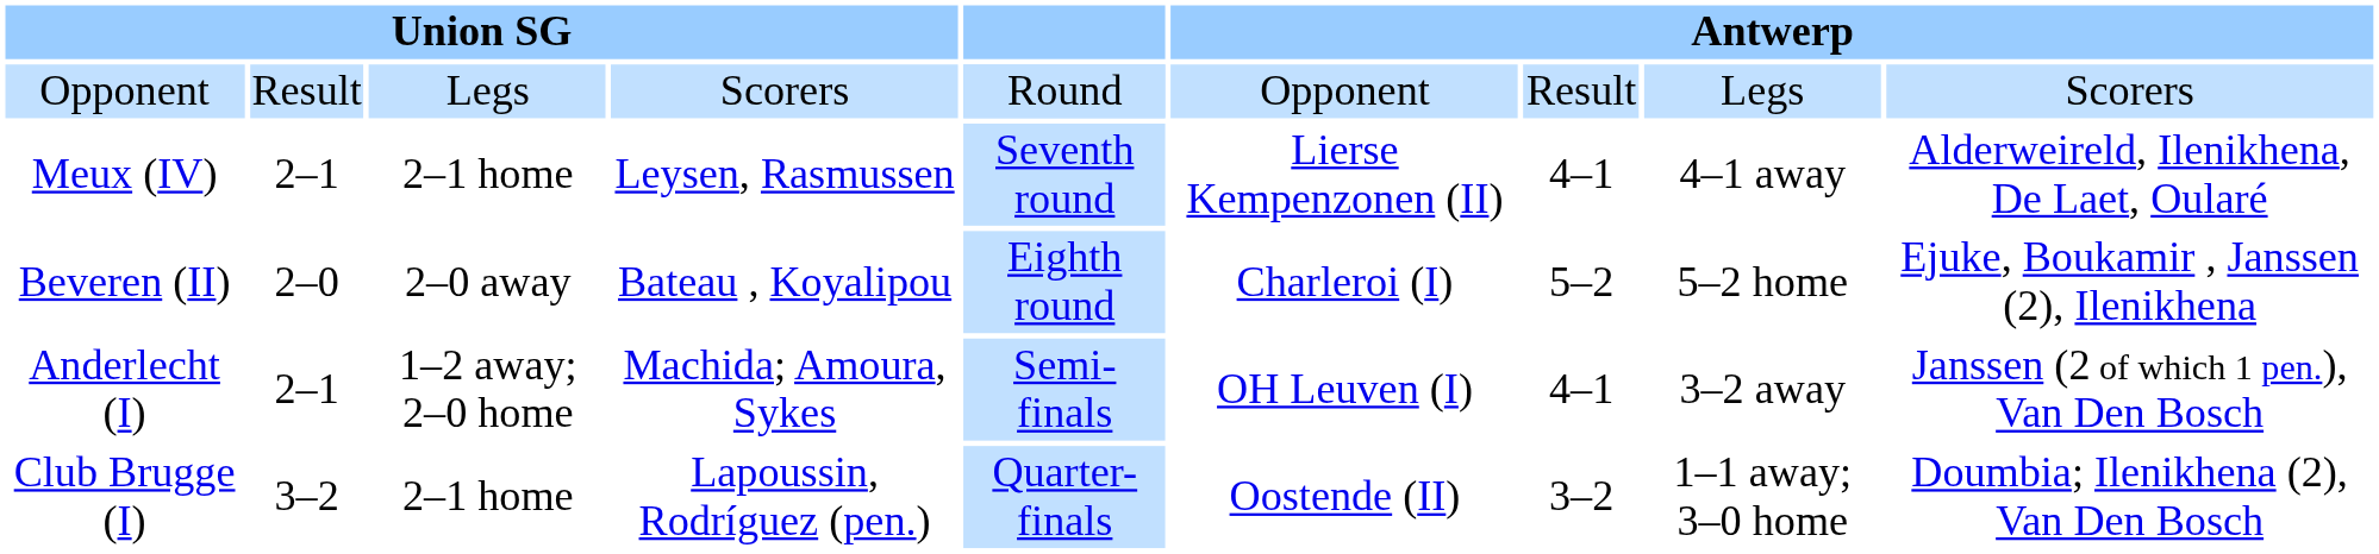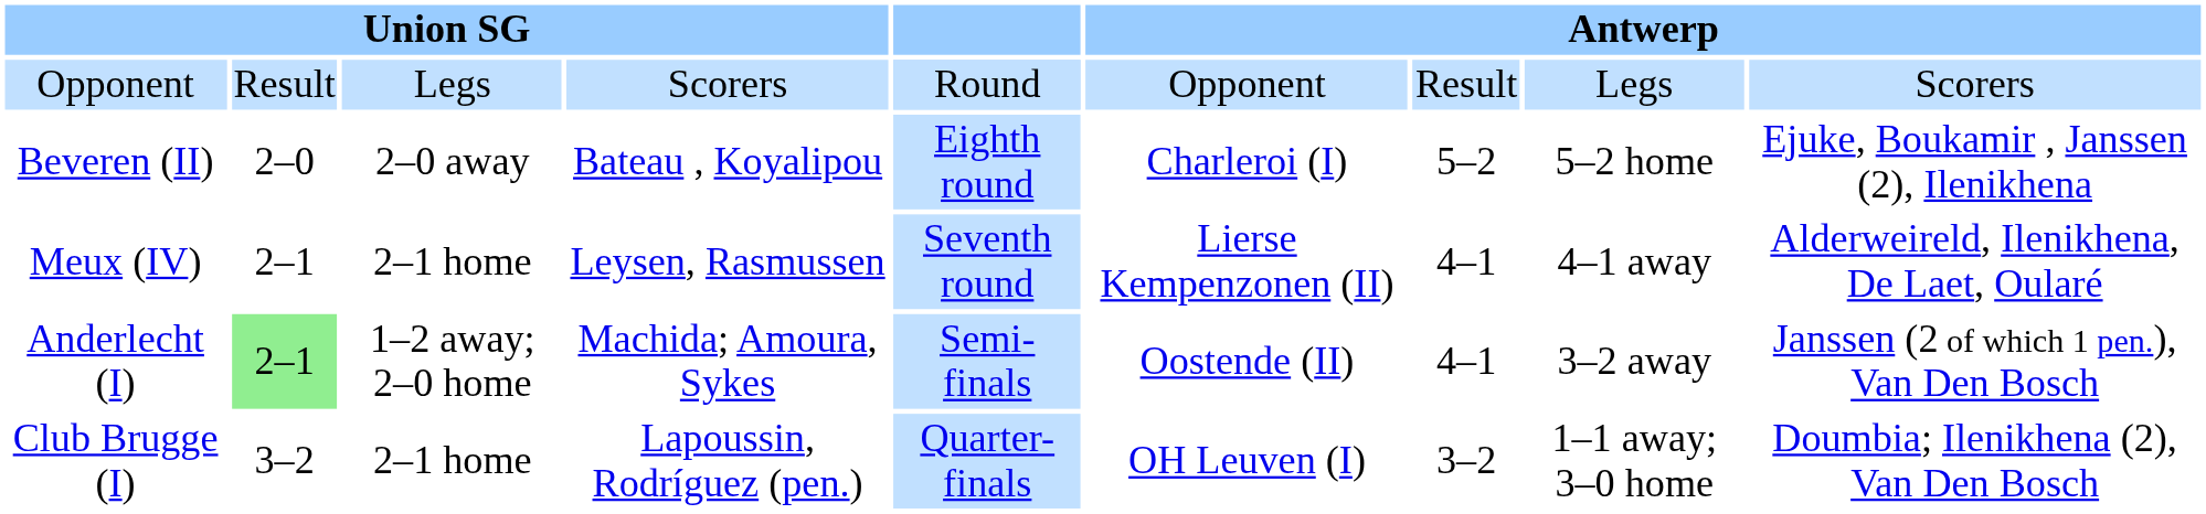rows swapped: Meux (IV) <-> Beveren (II)
Anderlecht (I) | column 2: no background -> lightgreen background
Anderlecht (I) | column 6: OH Leuven (I) -> Oostende (II)
Club Brugge (I) | column 6: Oostende (II) -> OH Leuven (I)
